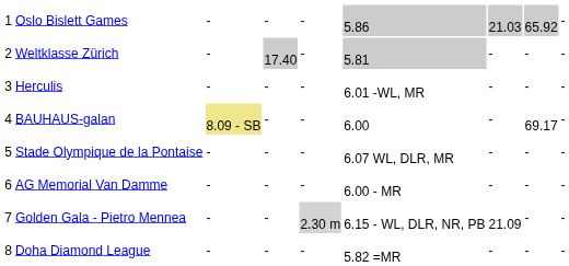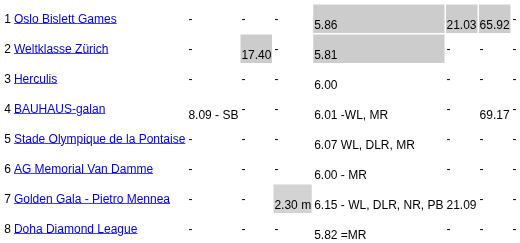Herculis | column 6: 6.01 -WL, MR -> 6.00
BAUHAUS-galan | column 3: khaki background -> no background
BAUHAUS-galan | column 6: 6.00 -> 6.01 -WL, MR
